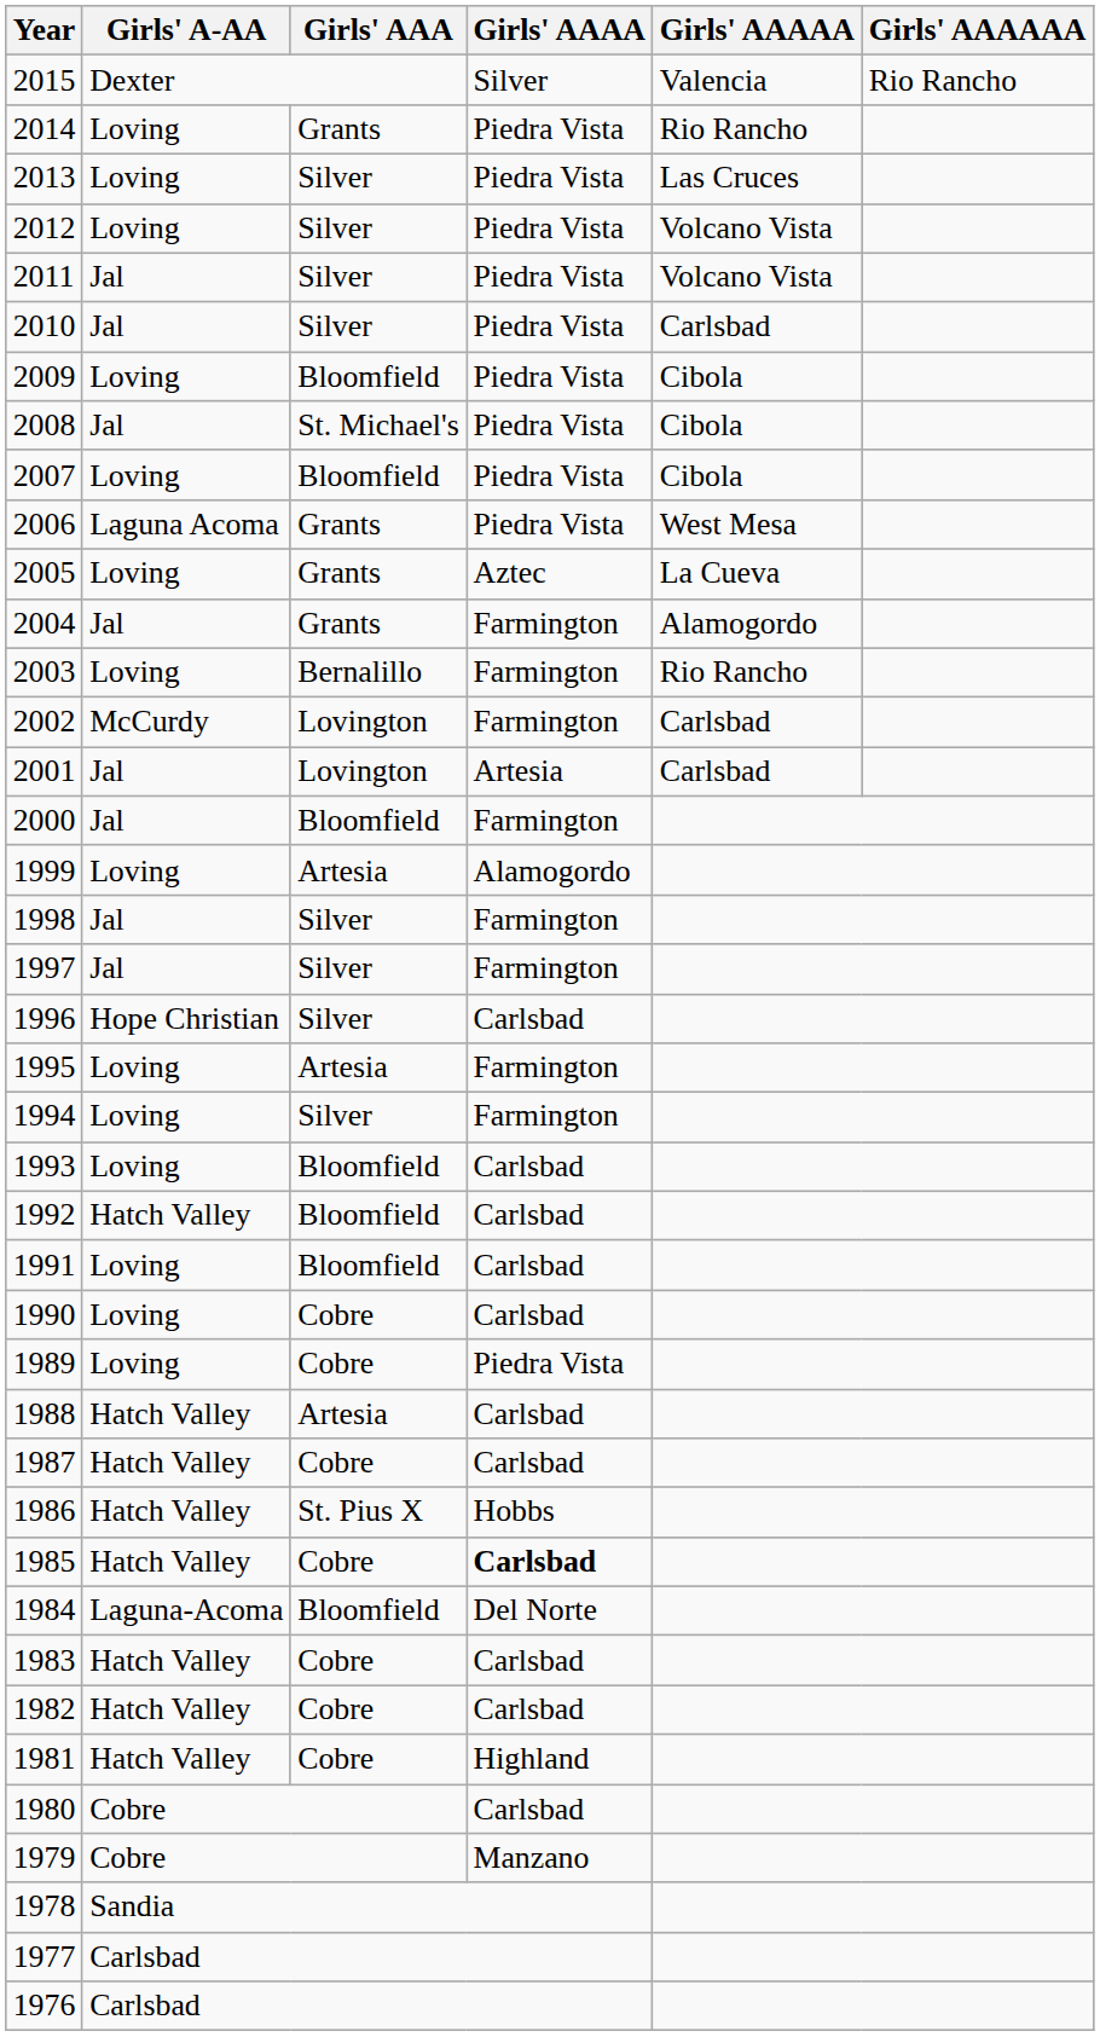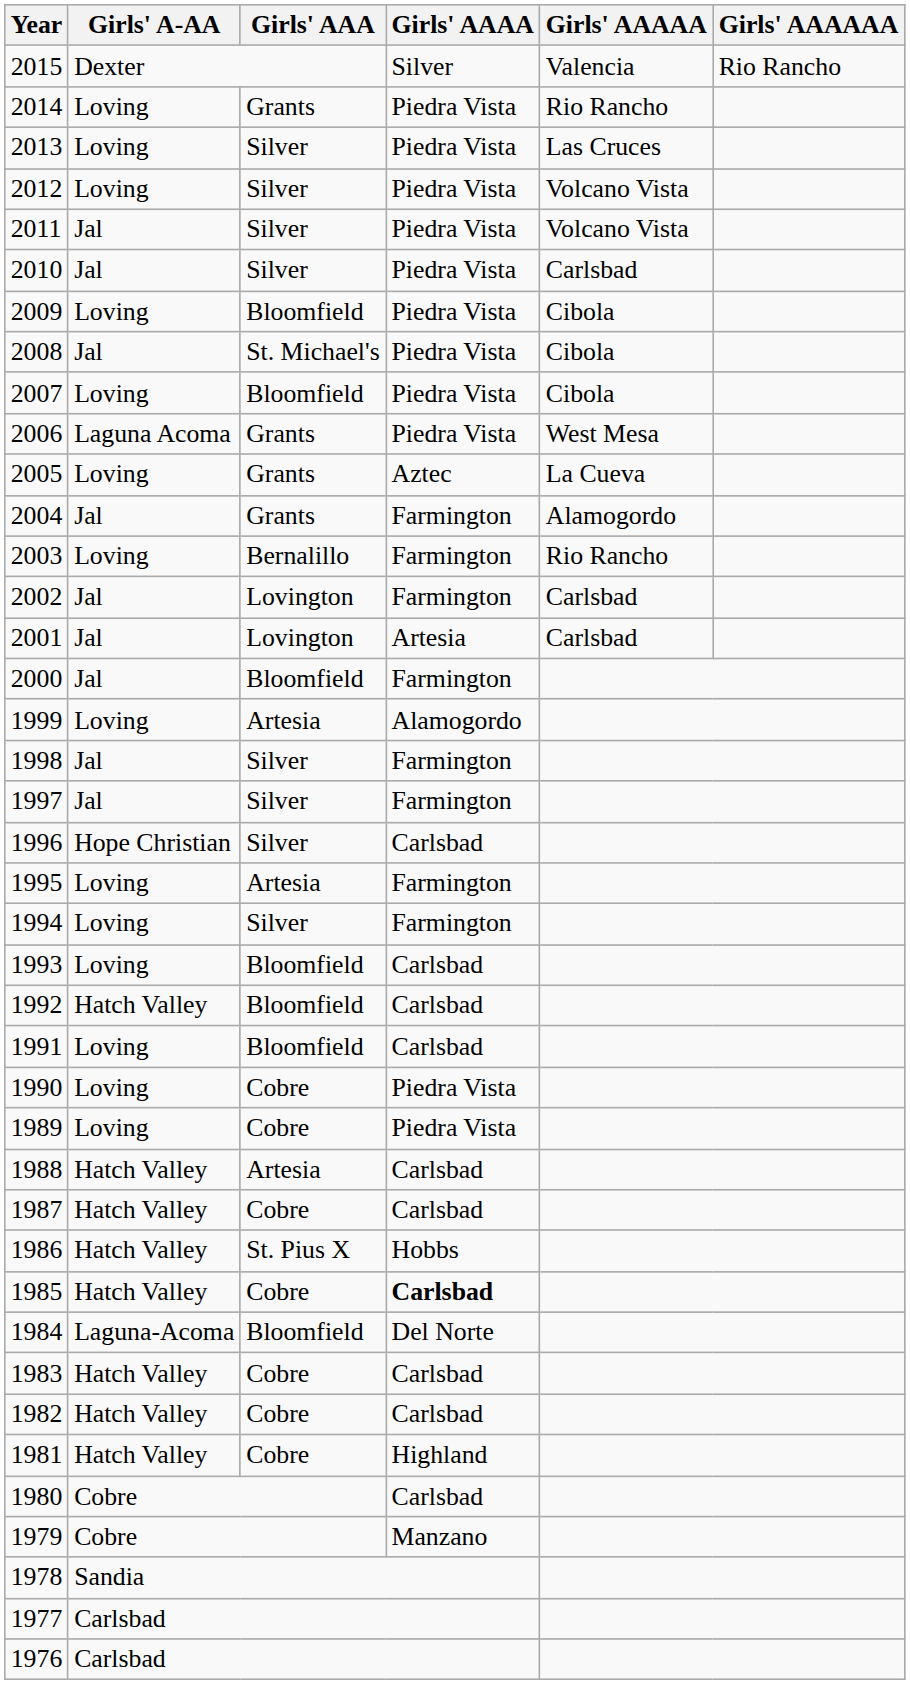2002 | Girls' A-AA: McCurdy -> Jal
1990 | Girls' AAAA: Carlsbad -> Piedra Vista
